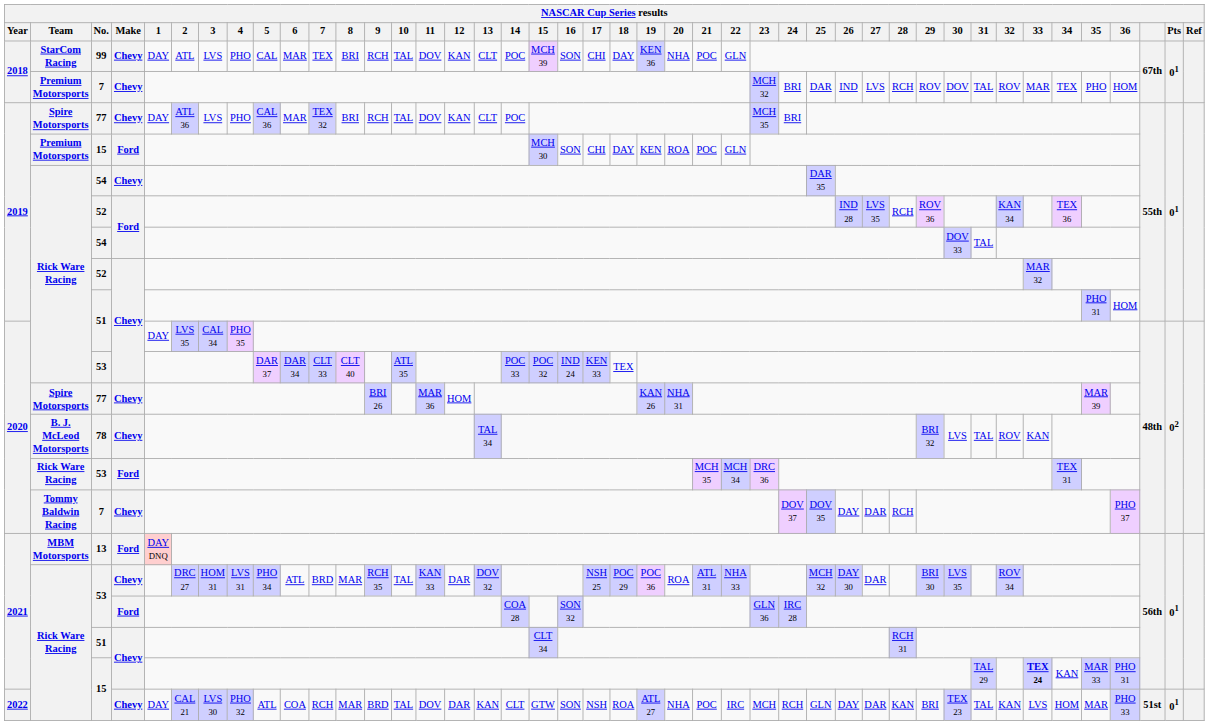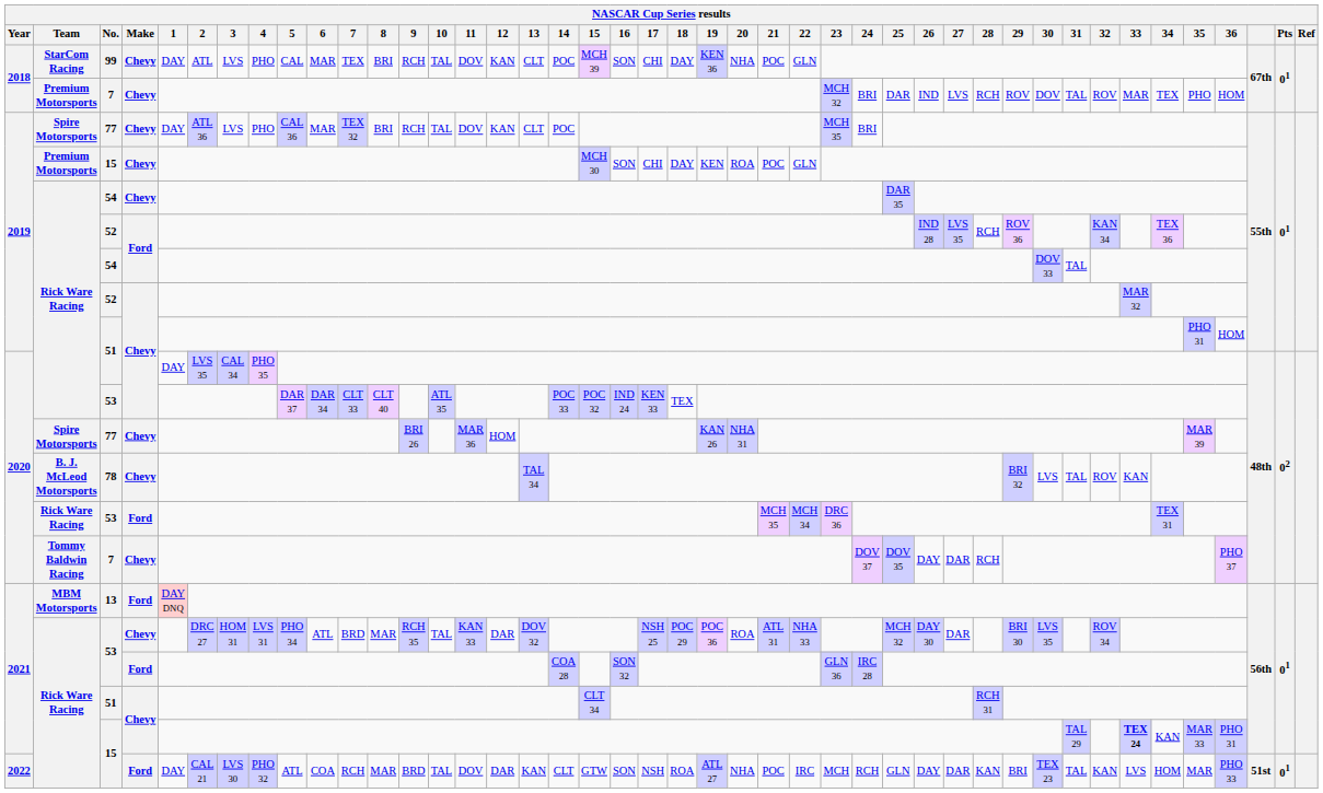2019 / 15 | Make: Ford -> Chevy
2022 / 15 | Make: Chevy -> Ford
